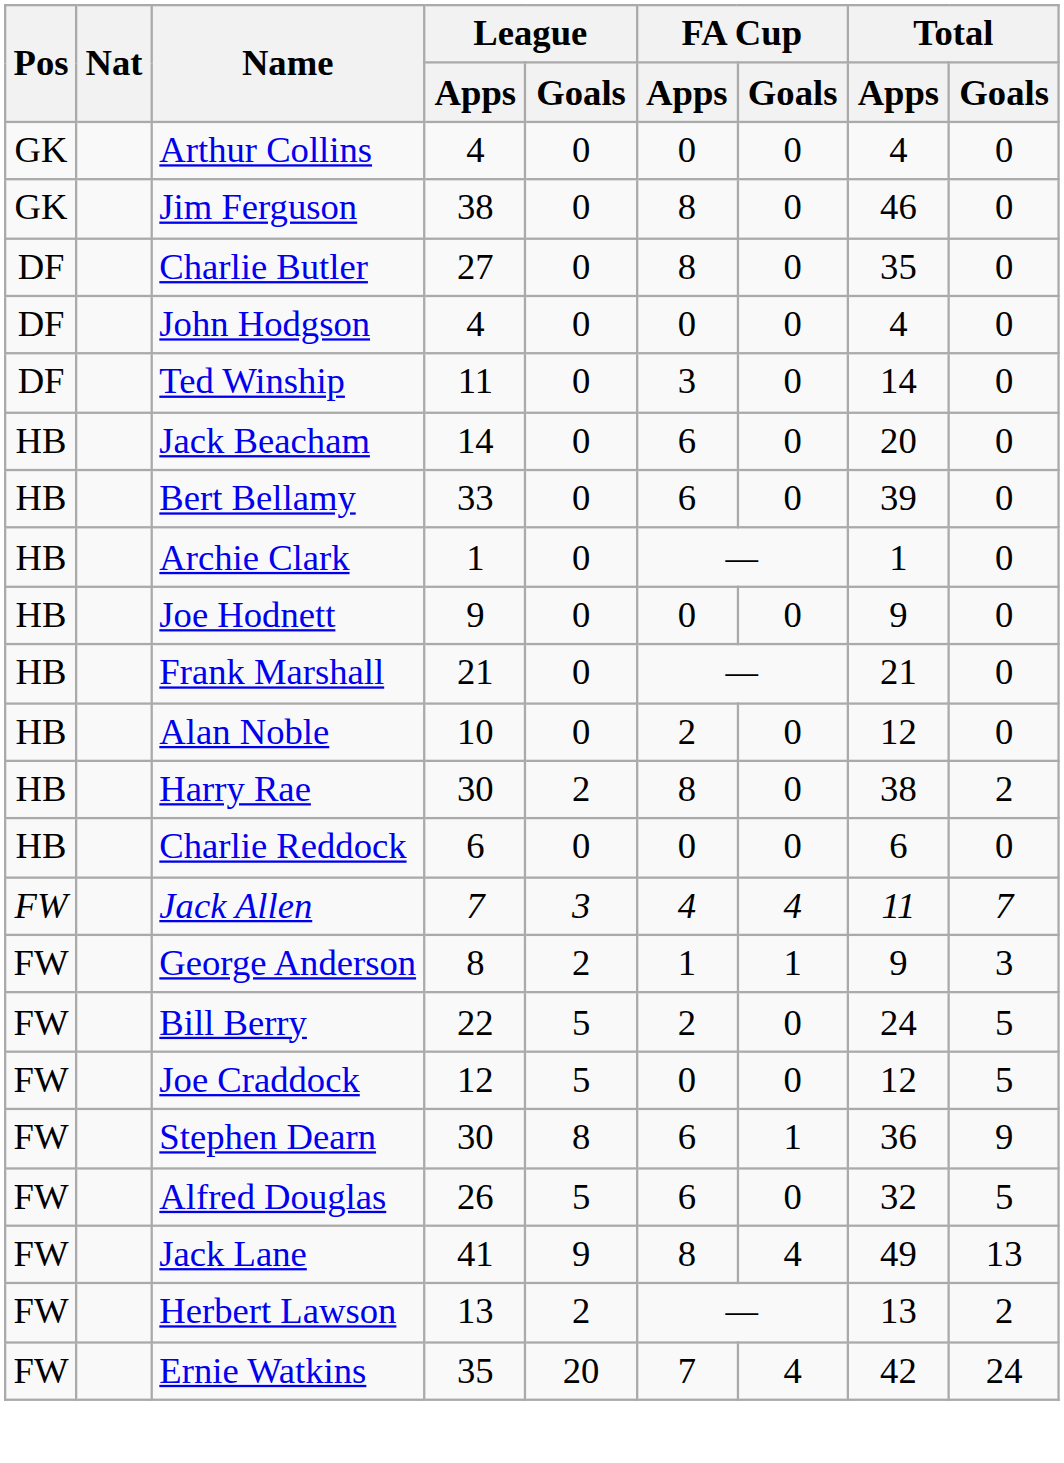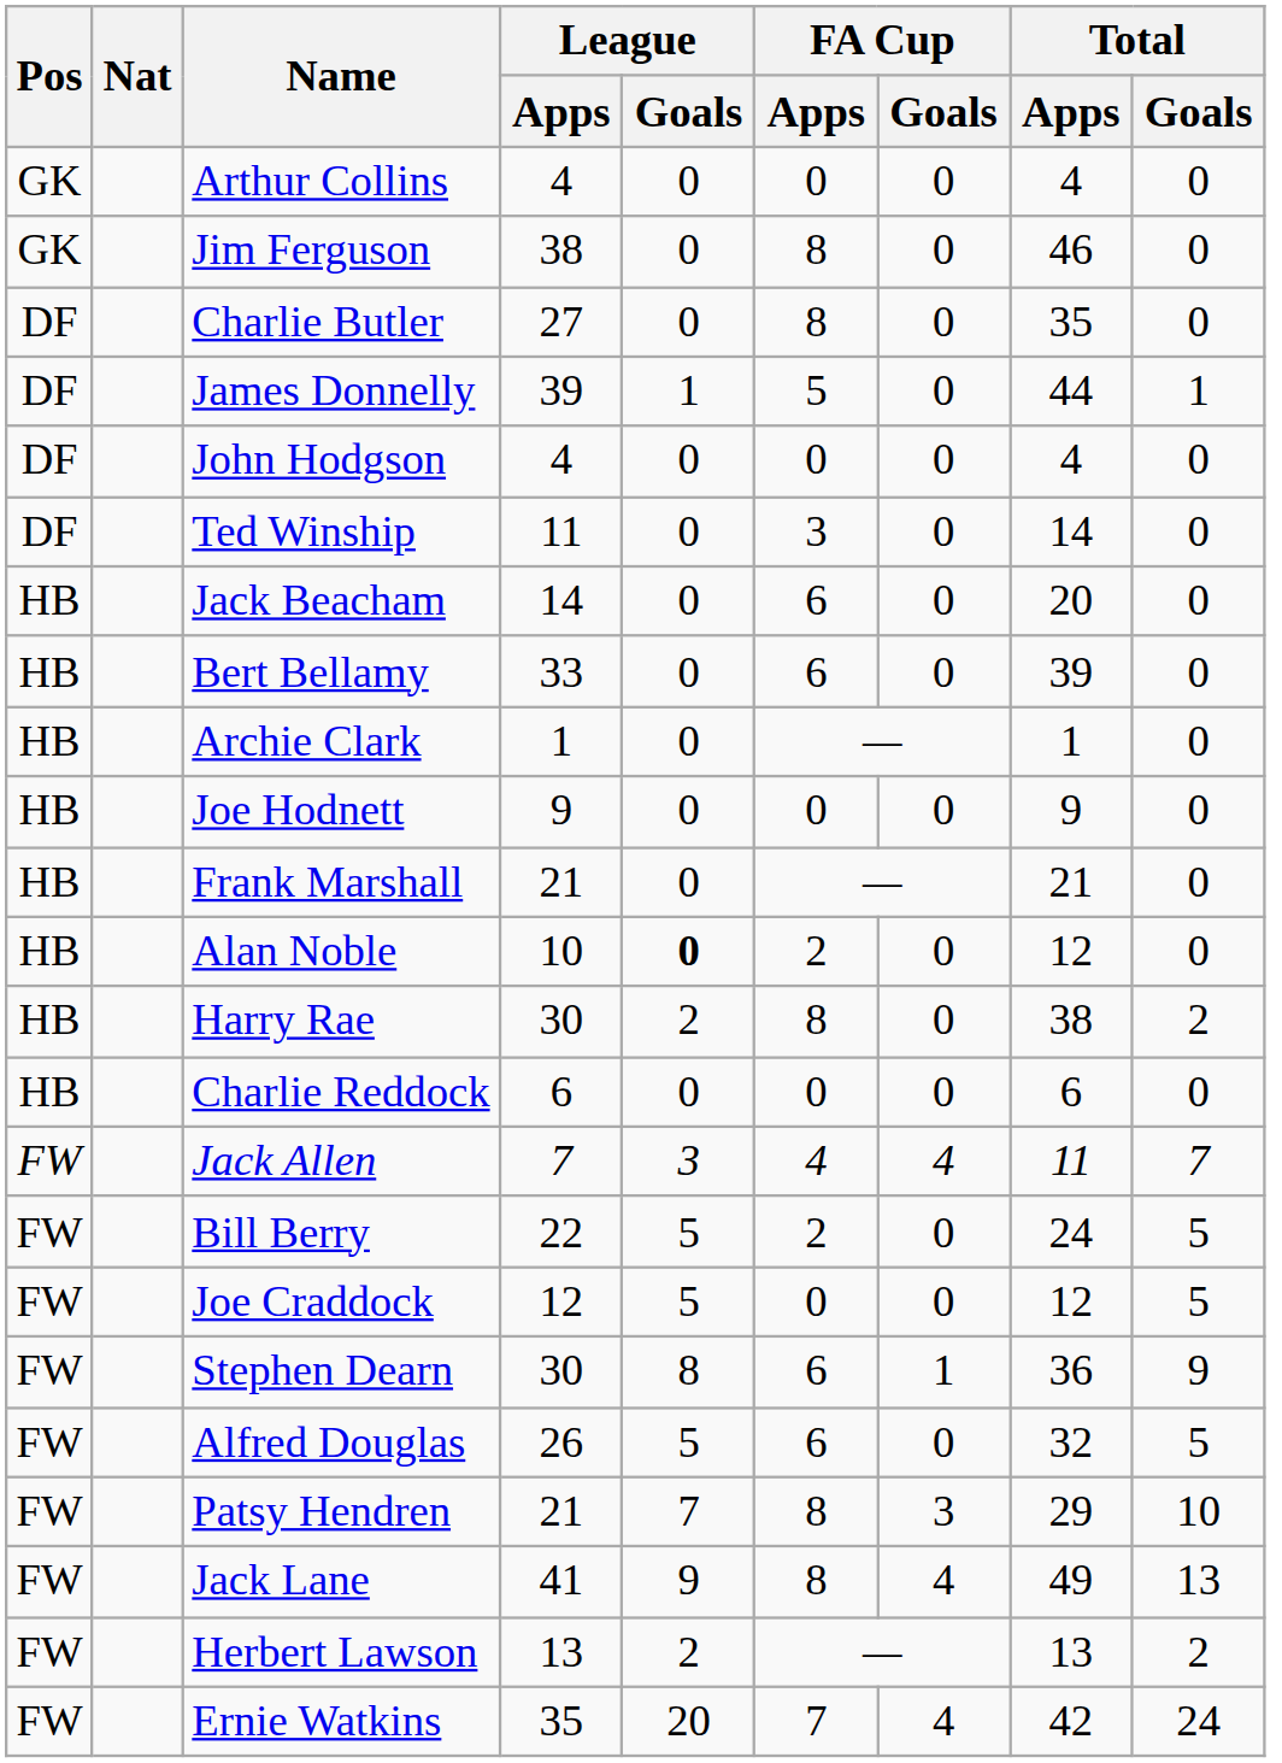+ row: DF | James Donnelly | 39 | 1 | 5 | 0 | 44 | 1
Alan Noble | League / Goals: normal -> bold
- row: FW | George Anderson | 8 | 2 | 1 | 1 | 9 | 3
+ row: FW | Patsy Hendren | 21 | 7 | 8 | 3 | 29 | 10
